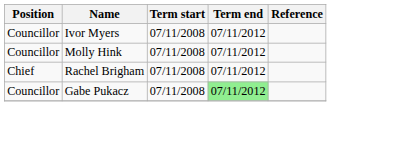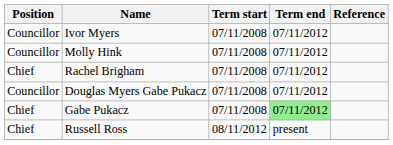+ row: Councillor | Douglas Myers Gabe Pukacz | 07/11/2008 | 07/11/2012
Gabe Pukacz | Position: Councillor -> Chief
+ row: Chief | Russell Ross | 08/11/2012 | present
